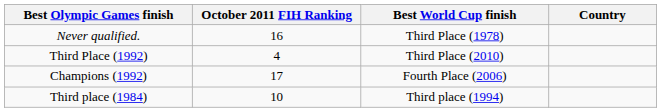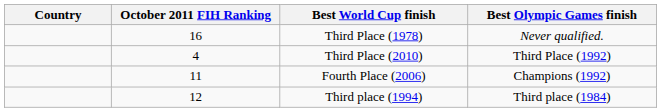columns swapped: Country <-> Best Olympic Games finish
Fourth Place (2006) | October 2011 FIH Ranking: 17 -> 11
Third place (1994) | October 2011 FIH Ranking: 10 -> 12
